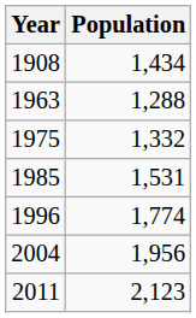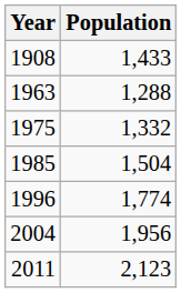1908 | Population: 1,434 -> 1,433
1985 | Population: 1,531 -> 1,504
